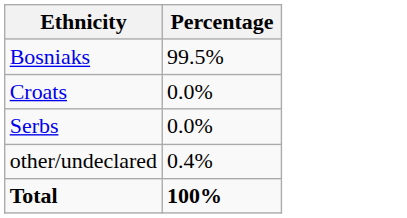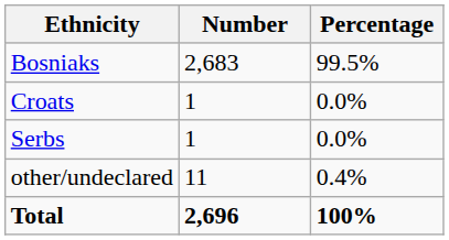+ column: Number | 2,683 | 1 | 1 | 11 | 2,696
